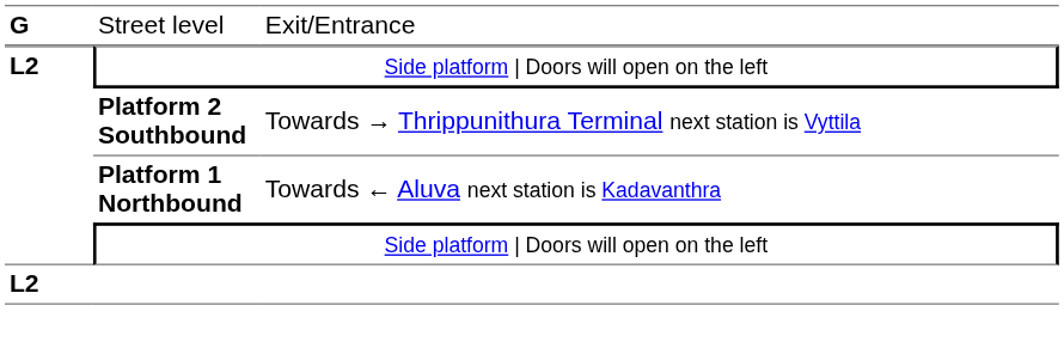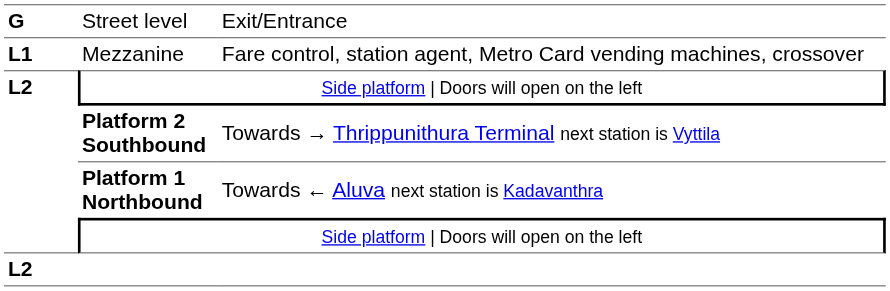+ row: L1 | Mezzanine | Fare control, station agent, Metro Card vending machines, crossover
